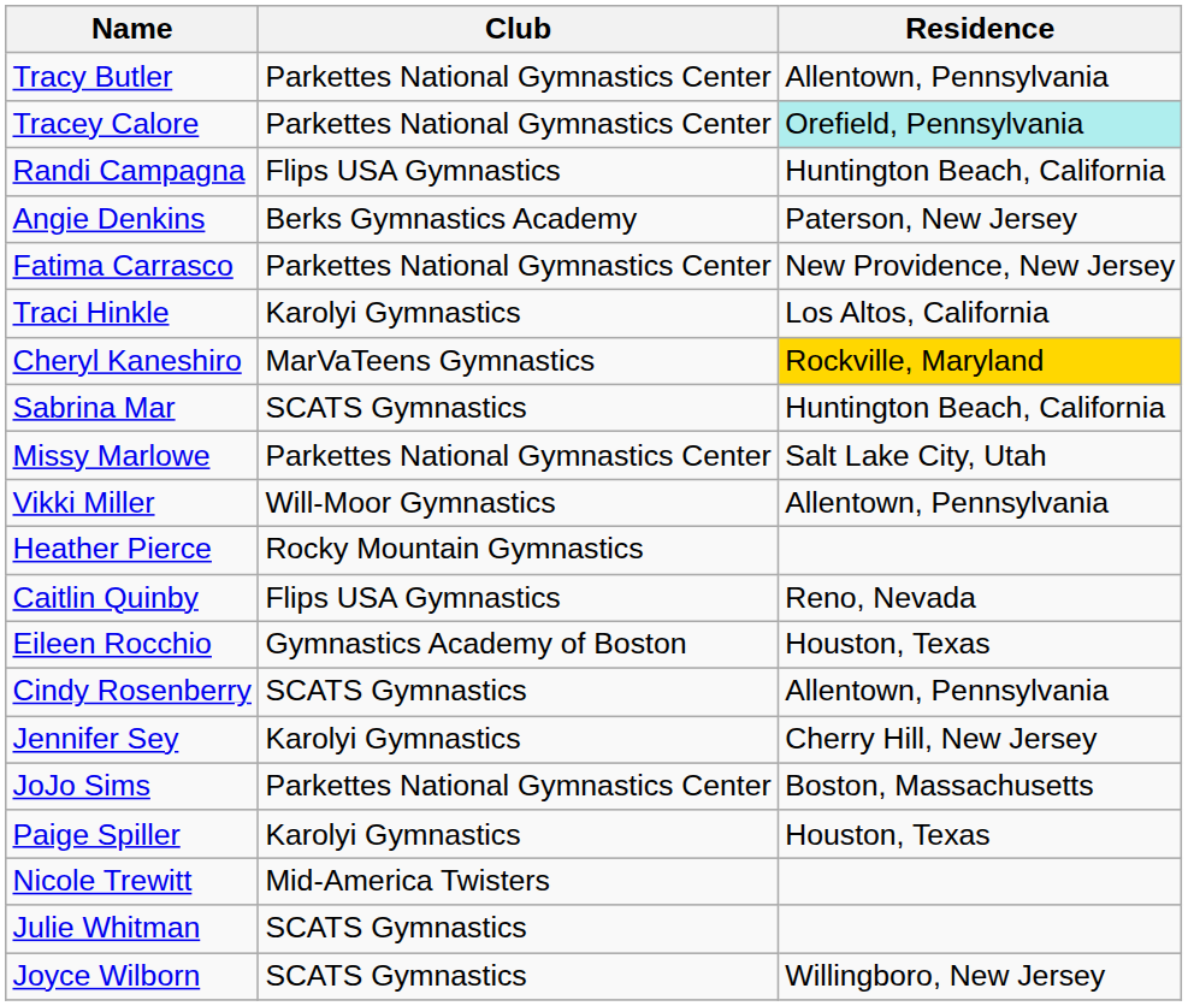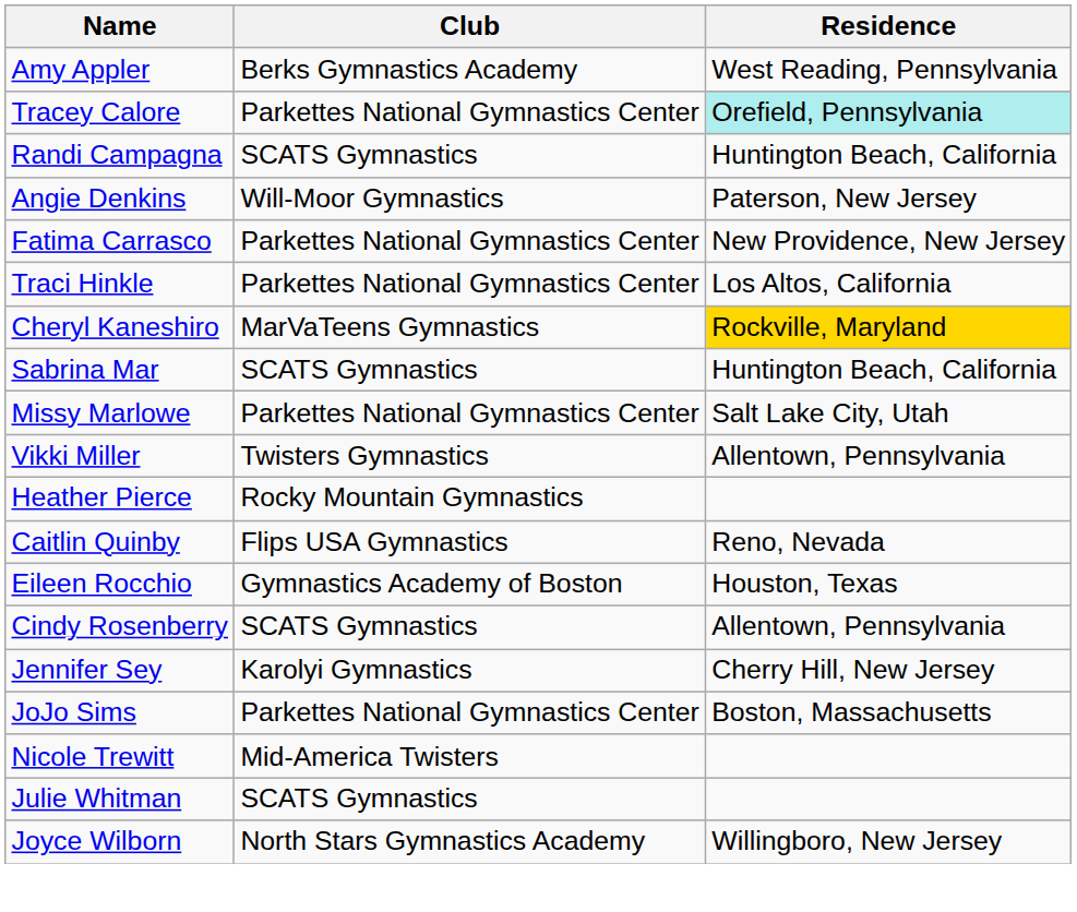+ row: Amy Appler | Berks Gymnastics Academy | West Reading, Pennsylvania
- row: Tracy Butler | Parkettes National Gymnastics Center | Allentown, Pennsylvania
Randi Campagna | Club: Flips USA Gymnastics -> SCATS Gymnastics
Angie Denkins | Club: Berks Gymnastics Academy -> Will-Moor Gymnastics
Traci Hinkle | Club: Karolyi Gymnastics -> Parkettes National Gymnastics Center
Vikki Miller | Club: Will-Moor Gymnastics -> Twisters Gymnastics
- row: Paige Spiller | Karolyi Gymnastics | Houston, Texas
Joyce Wilborn | Club: SCATS Gymnastics -> North Stars Gymnastics Academy
